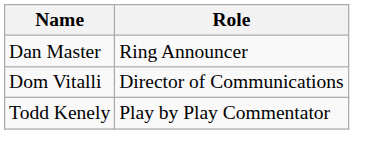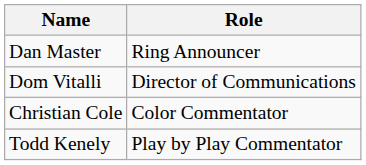+ row: Christian Cole | Color Commentator
